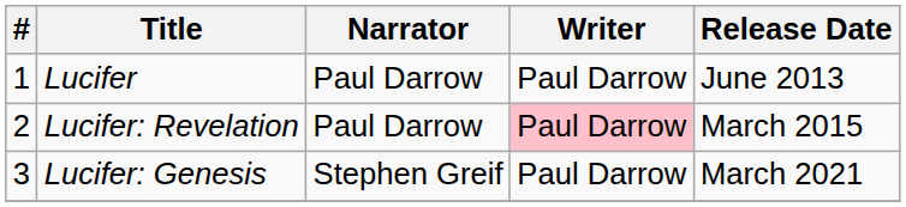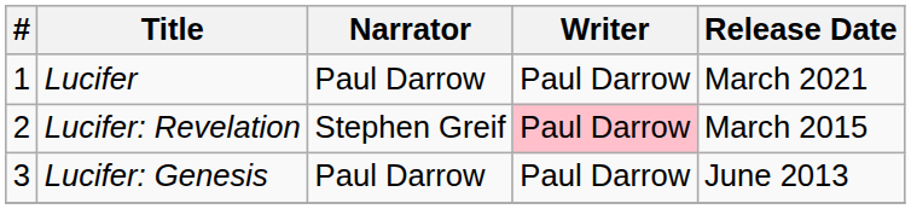Lucifer | Release Date: June 2013 -> March 2021
Lucifer: Revelation | Narrator: Paul Darrow -> Stephen Greif
Lucifer: Genesis | Narrator: Stephen Greif -> Paul Darrow
Lucifer: Genesis | Release Date: March 2021 -> June 2013
